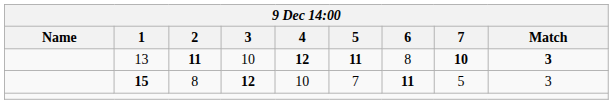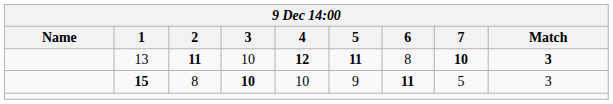15 | 3: 12 -> 10
15 | 5: 7 -> 9
